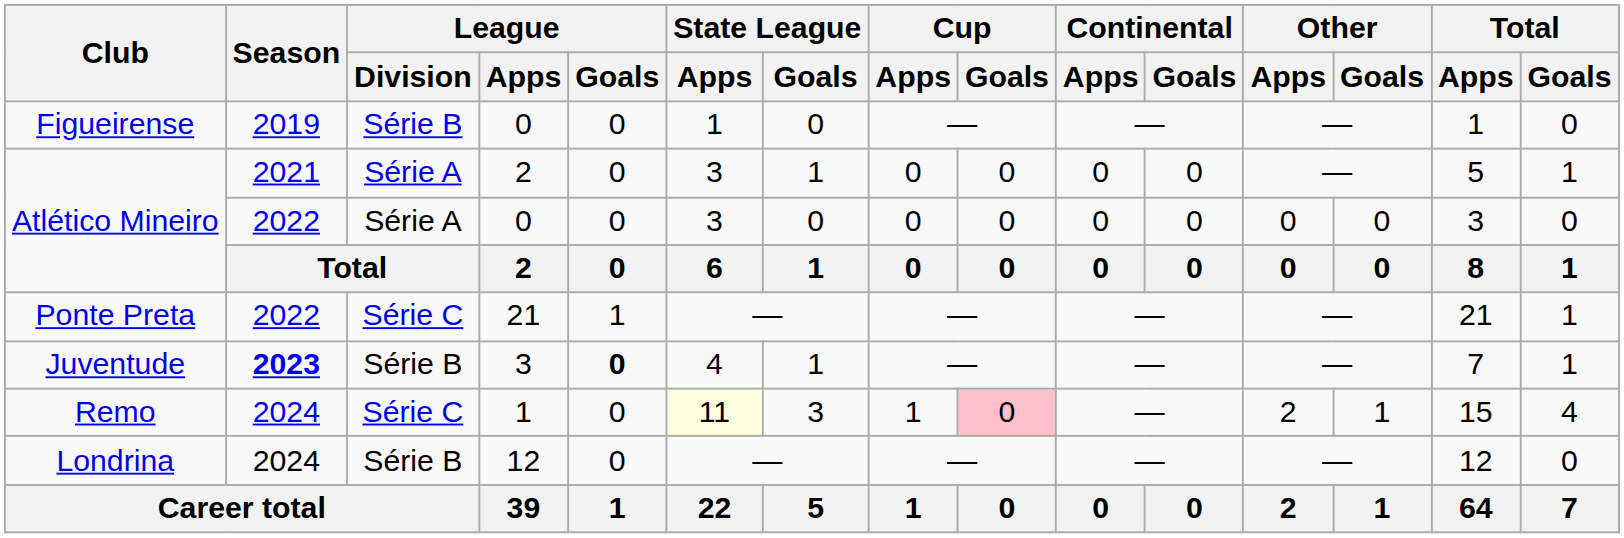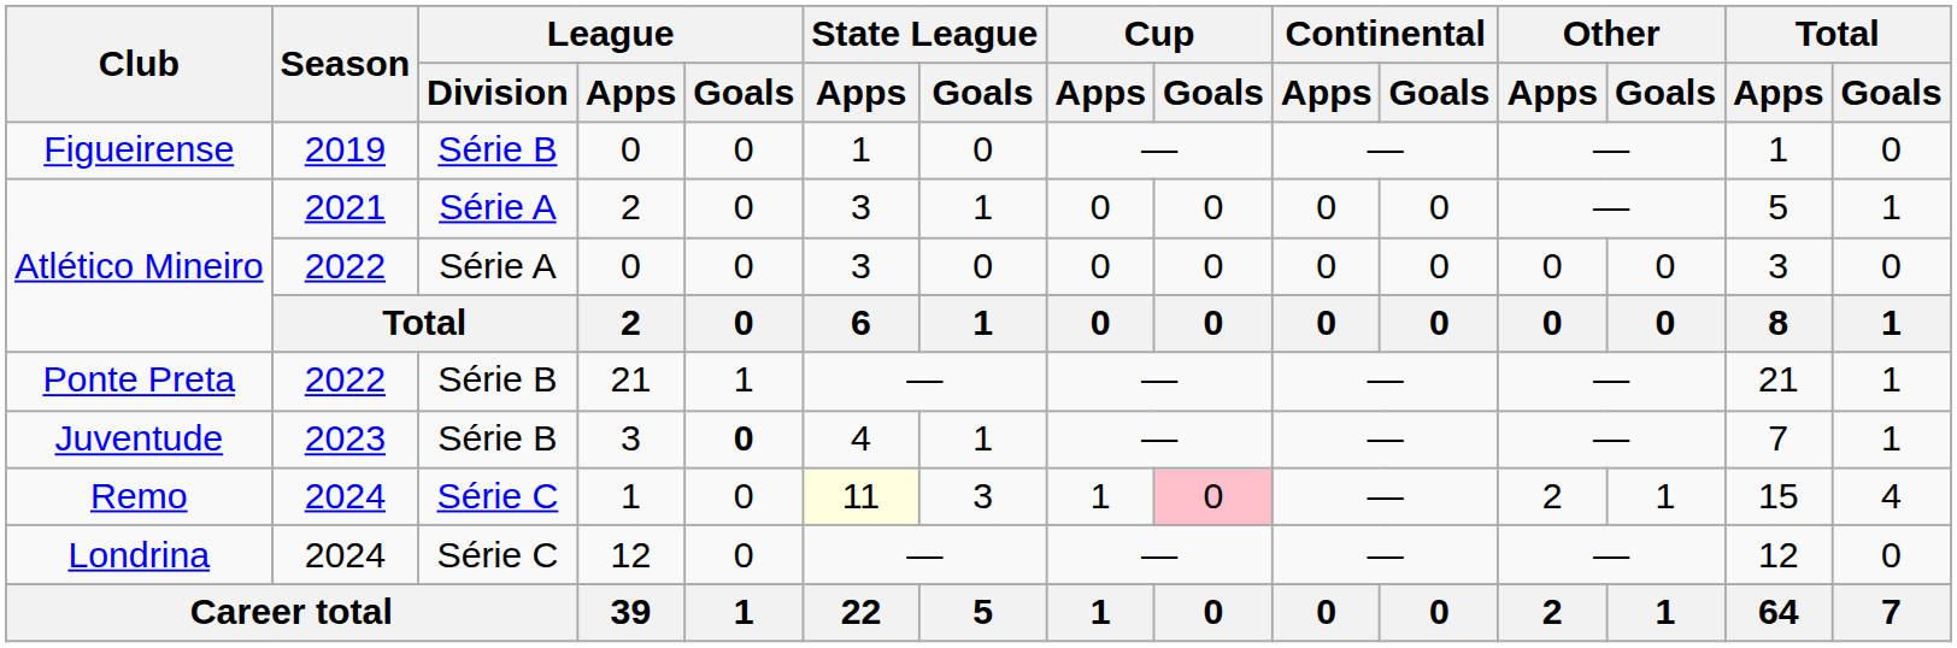Ponte Preta | League / Division: Série C -> Série B
Juventude | Season: bold -> normal
Londrina | League / Division: Série B -> Série C
